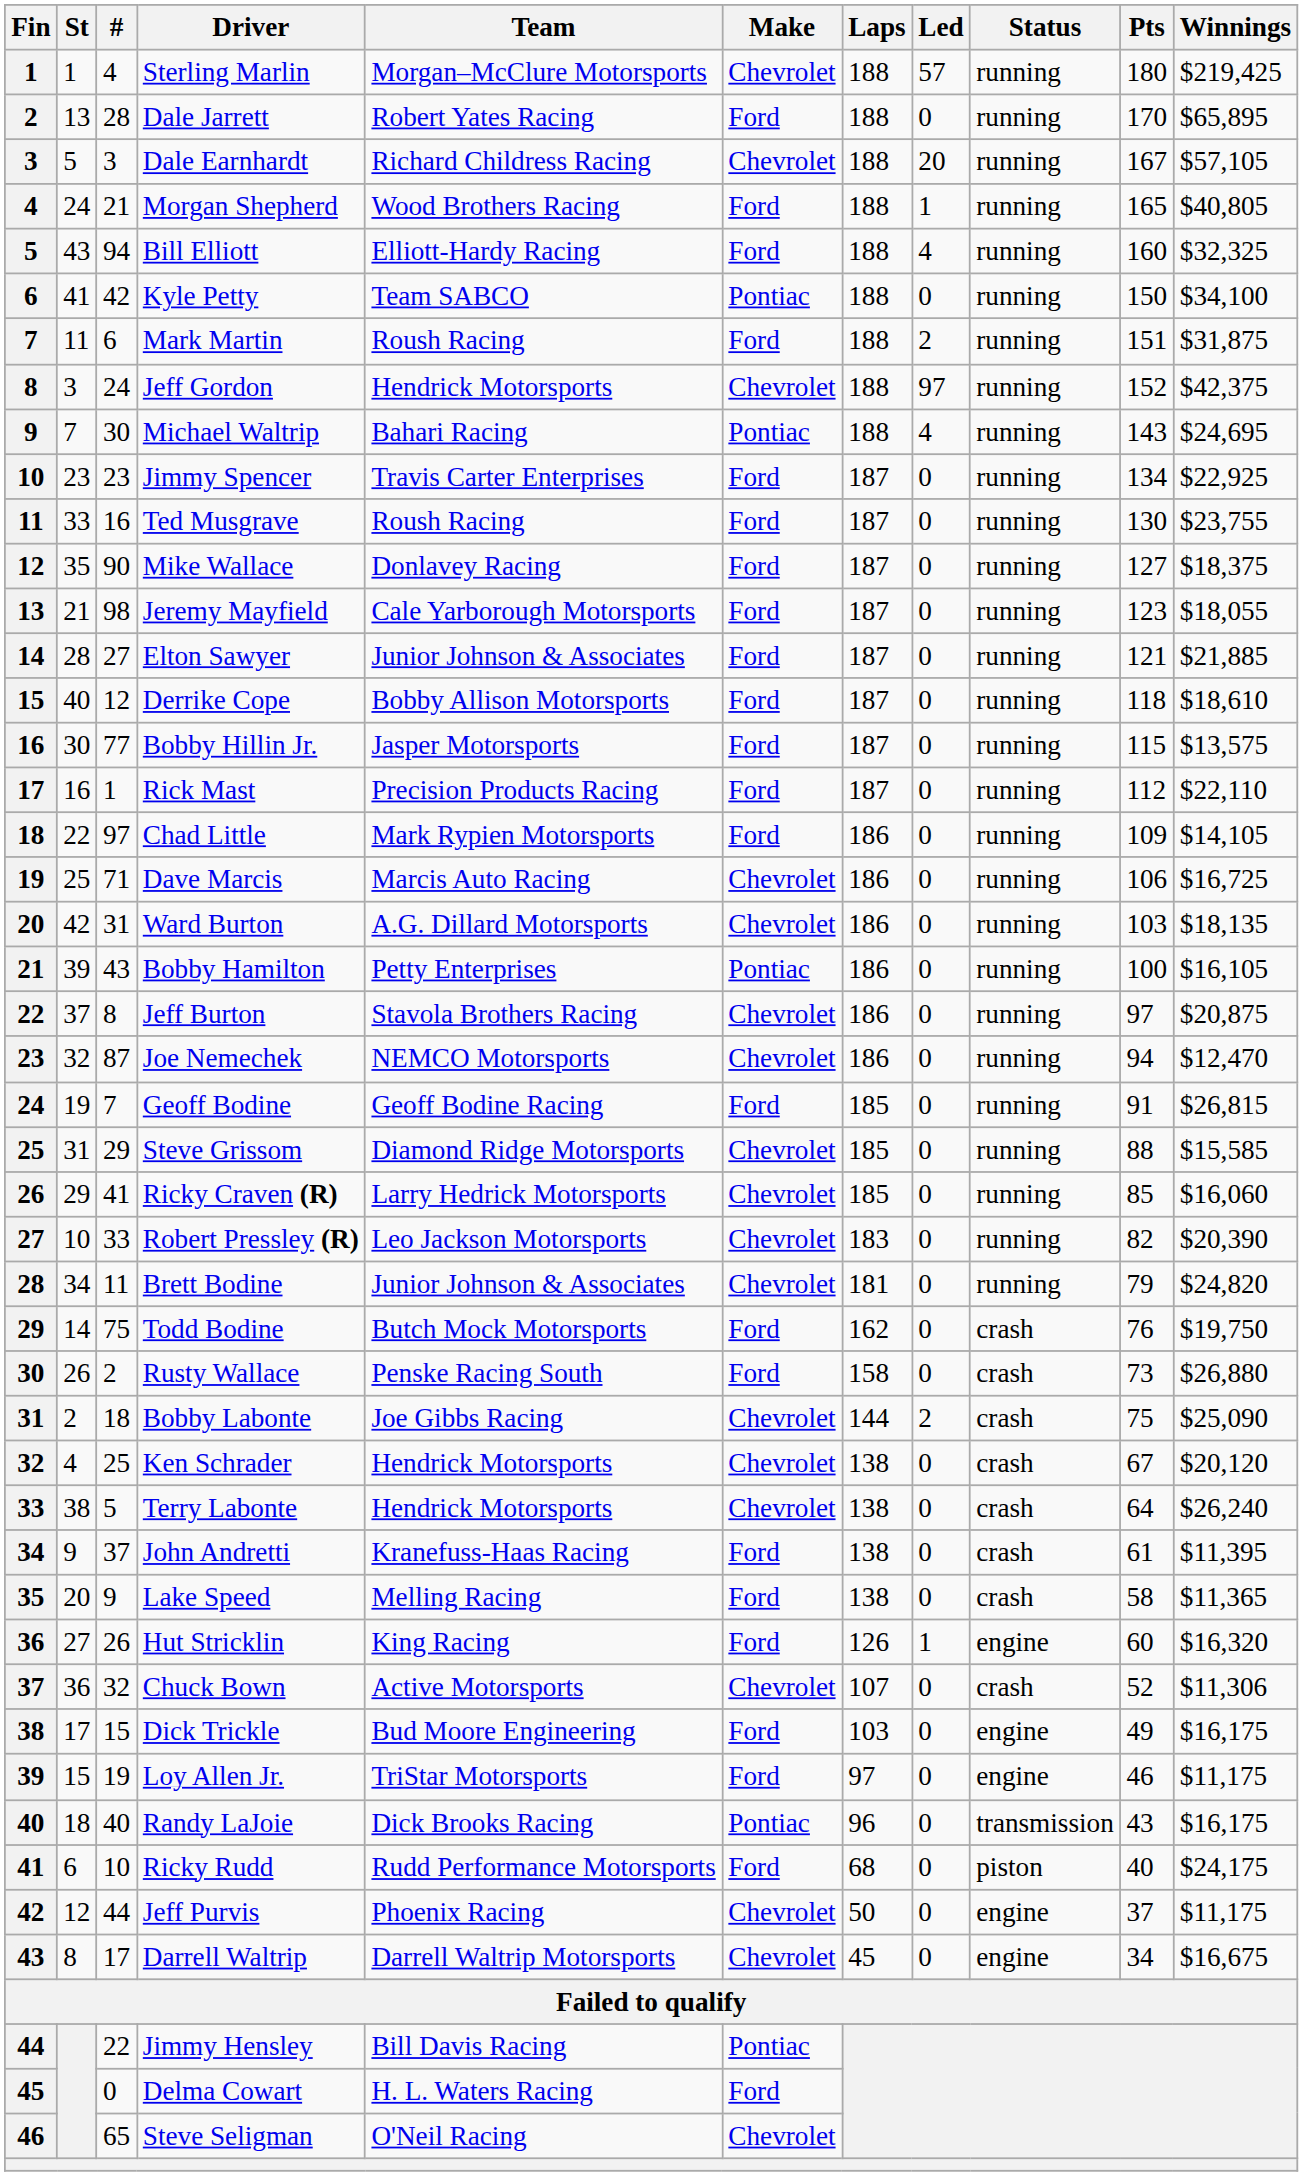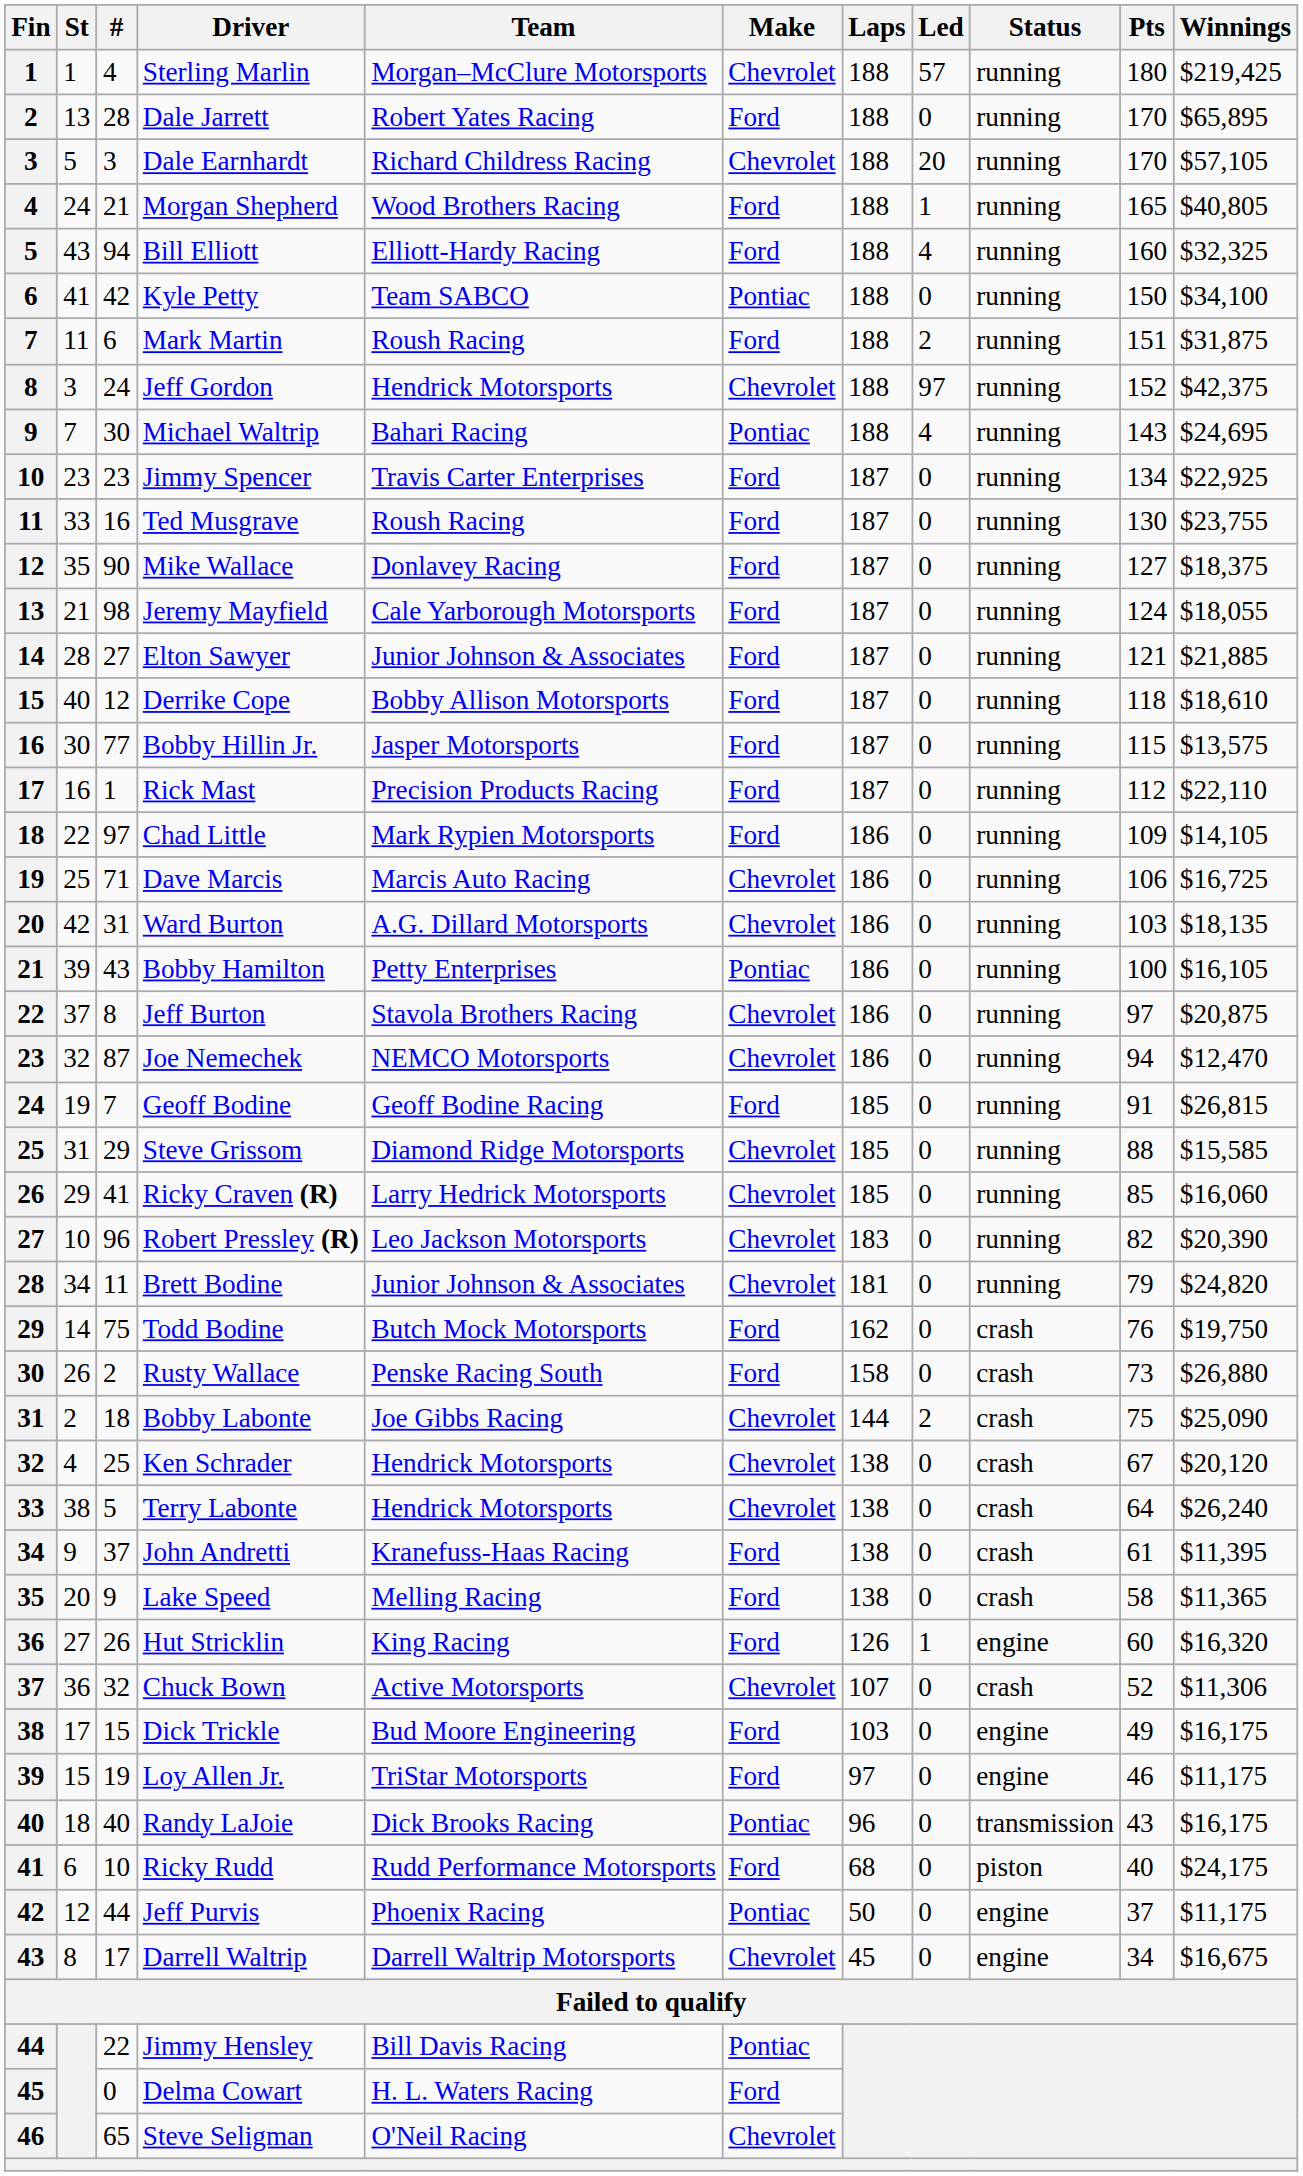Dale Earnhardt | Pts: 167 -> 170
Jeremy Mayfield | Pts: 123 -> 124
Robert Pressley (R) | #: 33 -> 96
Jeff Purvis | Make: Chevrolet -> Pontiac
